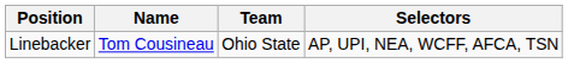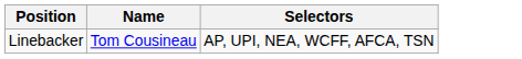- column: Team | Ohio State
